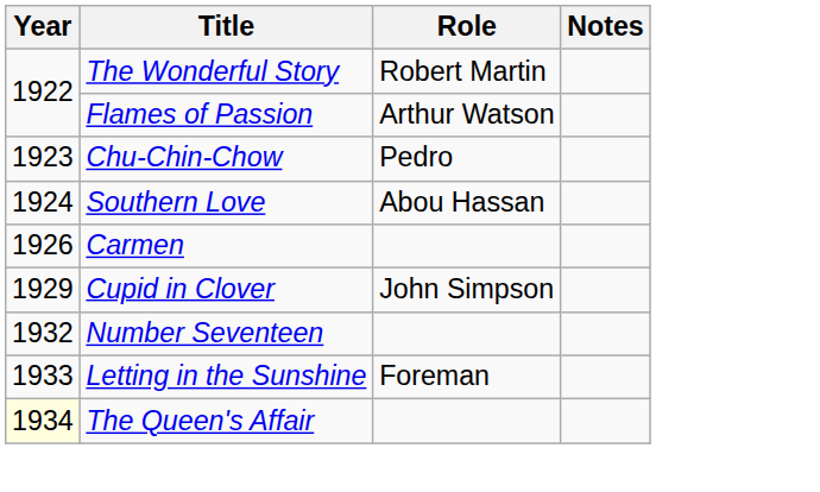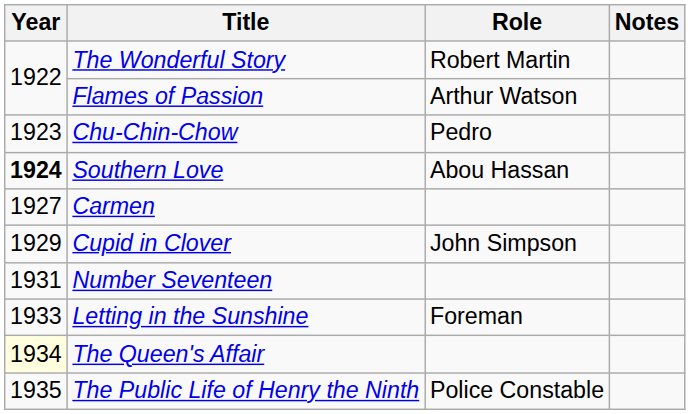Southern Love | Year: normal -> bold
Carmen | Year: 1926 -> 1927
Number Seventeen | Year: 1932 -> 1931
+ row: 1935 | The Public Life of Henry the Ninth | Police Constable
